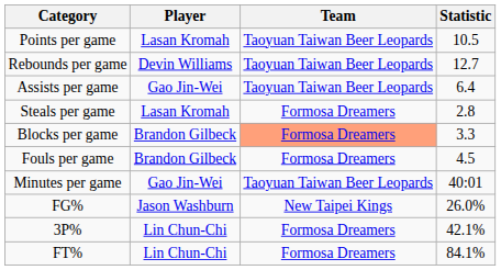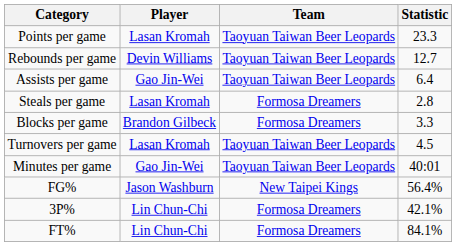Points per game | Statistic: 10.5 -> 23.3
Blocks per game | Team: lightsalmon background -> no background
+ row: Turnovers per game | Lasan Kromah | Taoyuan Taiwan Beer Leopards | 4.5
- row: Fouls per game | Brandon Gilbeck | Formosa Dreamers | 4.5
FG% | Statistic: 26.0% -> 56.4%
